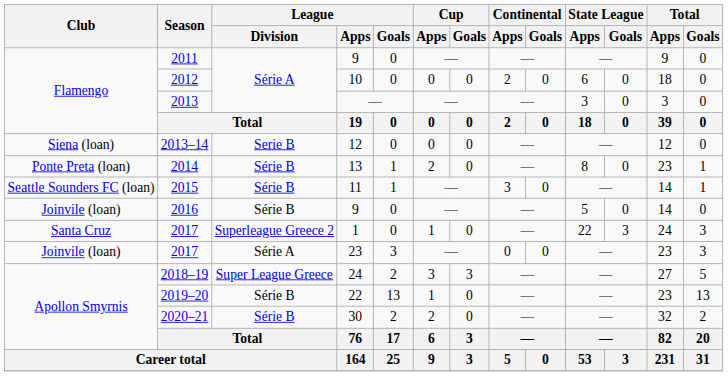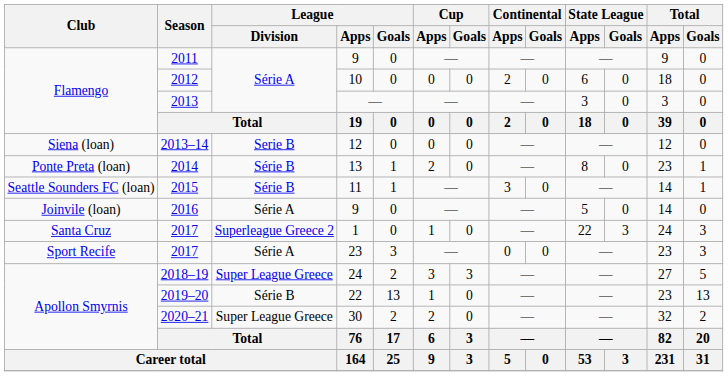2016 | League / Division: Série B -> Série A
2017 / 23 | Club: Joinvile (loan) -> Sport Recife
2020–21 | League / Division: Série B -> Super League Greece
